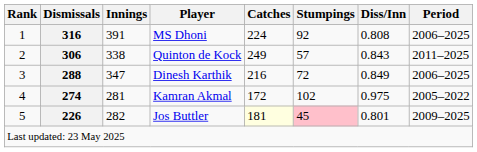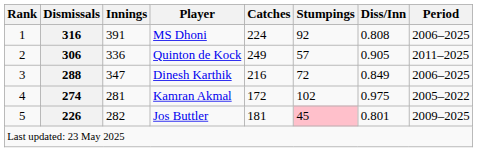Quinton de Kock | Innings: 338 -> 336
Quinton de Kock | Diss/Inn: 0.843 -> 0.905
Jos Buttler | Catches: lightyellow background -> no background
